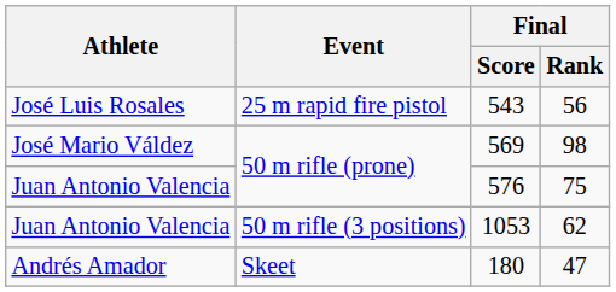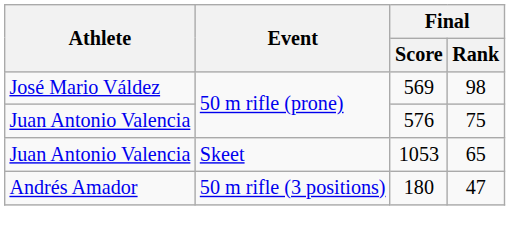- row: José Luis Rosales | 25 m rapid fire pistol | 543 | 56
1053 | Event: 50 m rifle (3 positions) -> Skeet
1053 | Final / Rank: 62 -> 65
180 | Event: Skeet -> 50 m rifle (3 positions)
